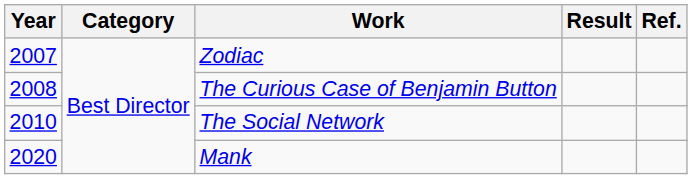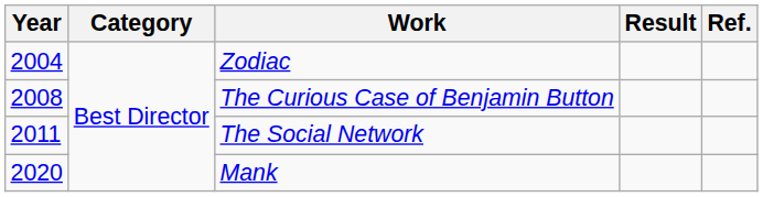Zodiac | Year: 2007 -> 2004
The Social Network | Year: 2010 -> 2011
